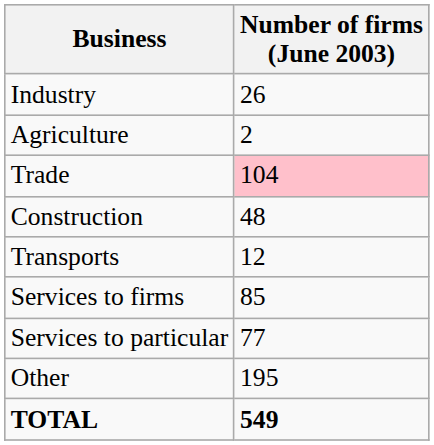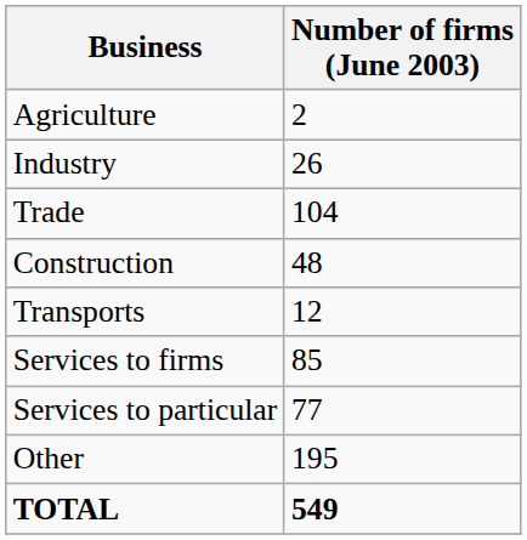rows swapped: Industry <-> Agriculture
Trade | Number of firms (June 2003): pink background -> no background
